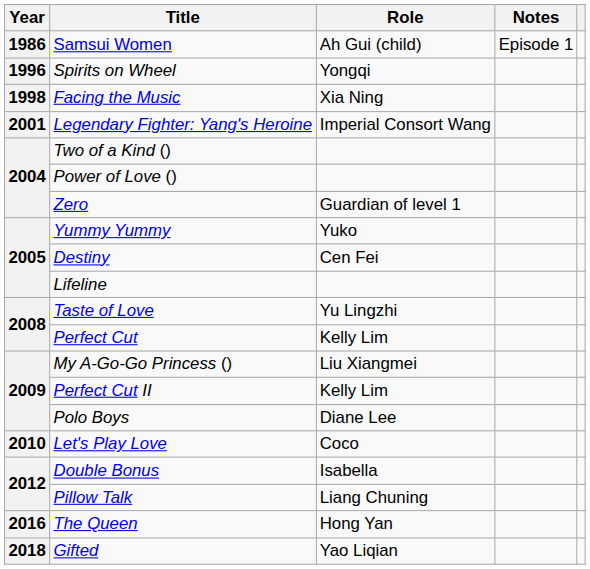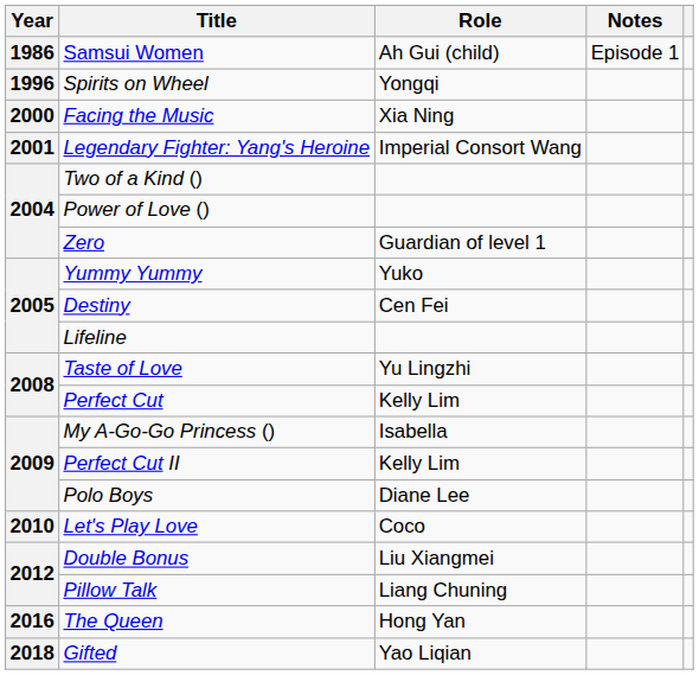Facing the Music | Year: 1998 -> 2000
My A-Go-Go Princess () | Role: Liu Xiangmei -> Isabella
Double Bonus | Role: Isabella -> Liu Xiangmei
